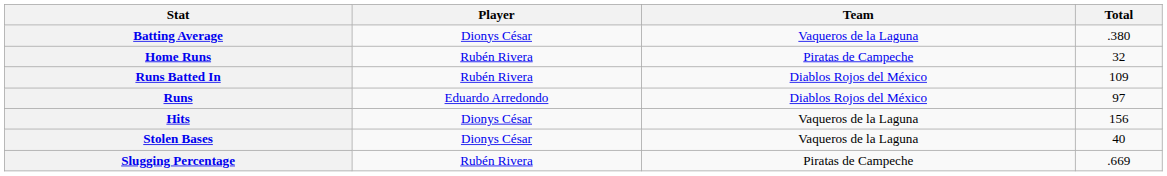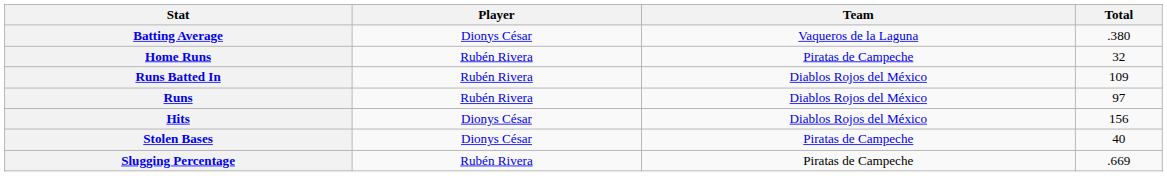Runs | Player: Eduardo Arredondo -> Rubén Rivera
Hits | Team: Vaqueros de la Laguna -> Diablos Rojos del México
Stolen Bases | Team: Vaqueros de la Laguna -> Piratas de Campeche
